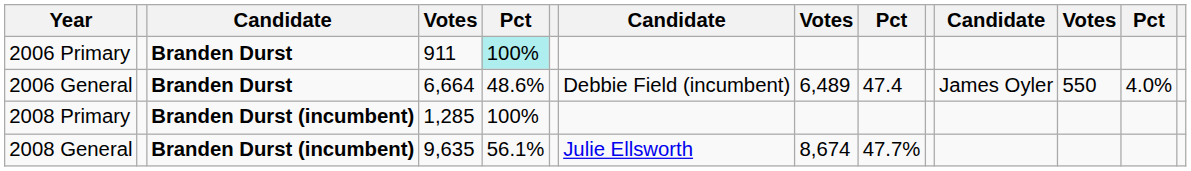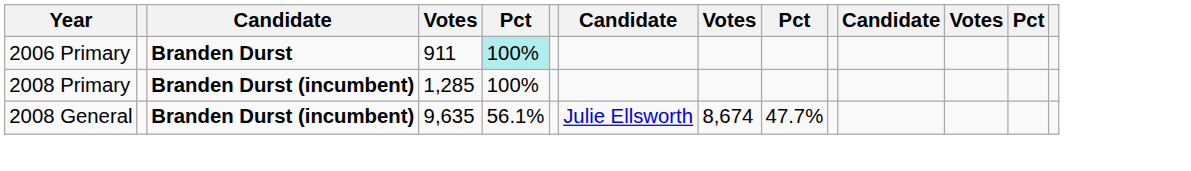- row: 2006 General | Branden Durst | 6,664 | 48.6% | Debbie Field (incumbent) | 6,489 | 47.4 | James Oyler | 550 | 4.0%
